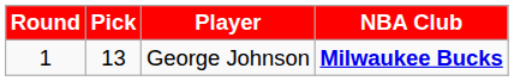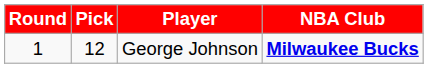George Johnson | Pick: 13 -> 12
